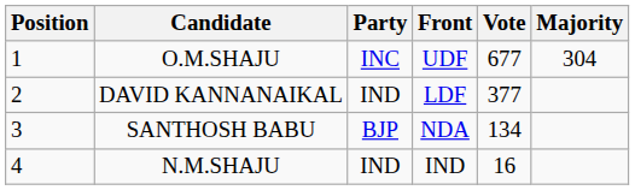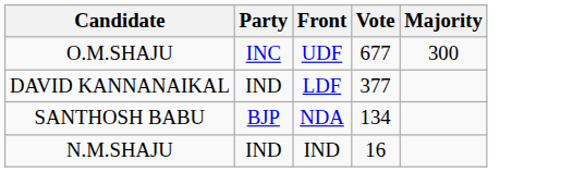- column: Position | 1 | 2 | 3 | 4
O.M.SHAJU | Majority: 304 -> 300
